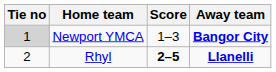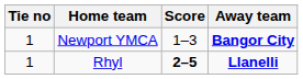Newport YMCA | Tie no: lightgrey background -> no background
Rhyl | Tie no: 2 -> 1
